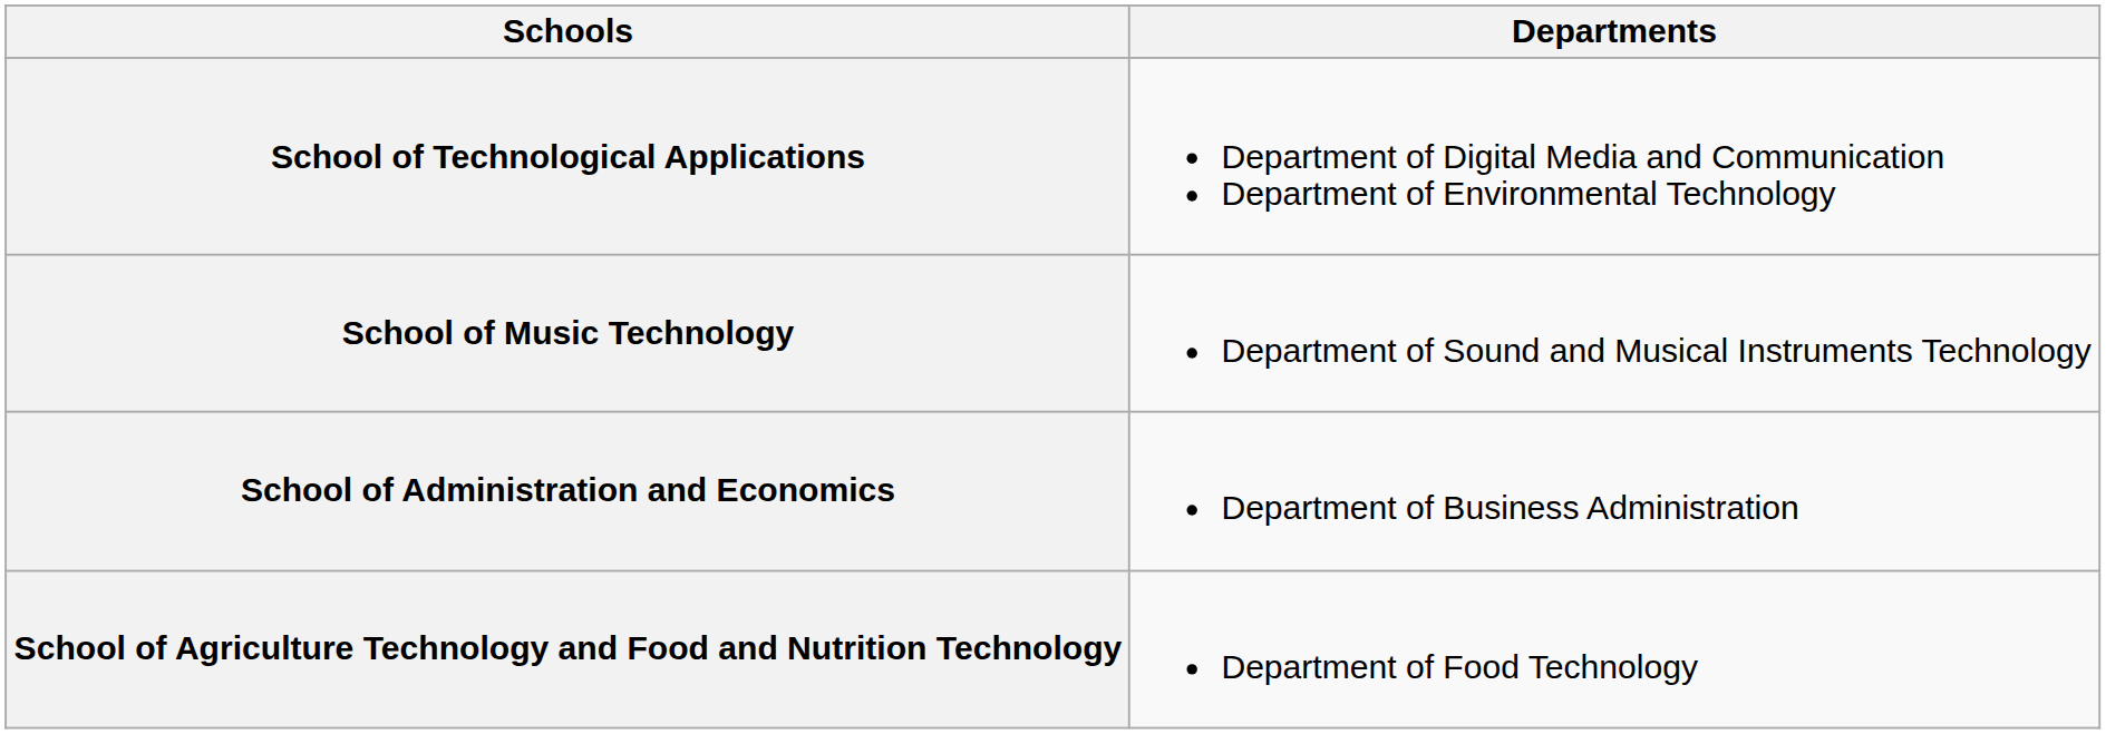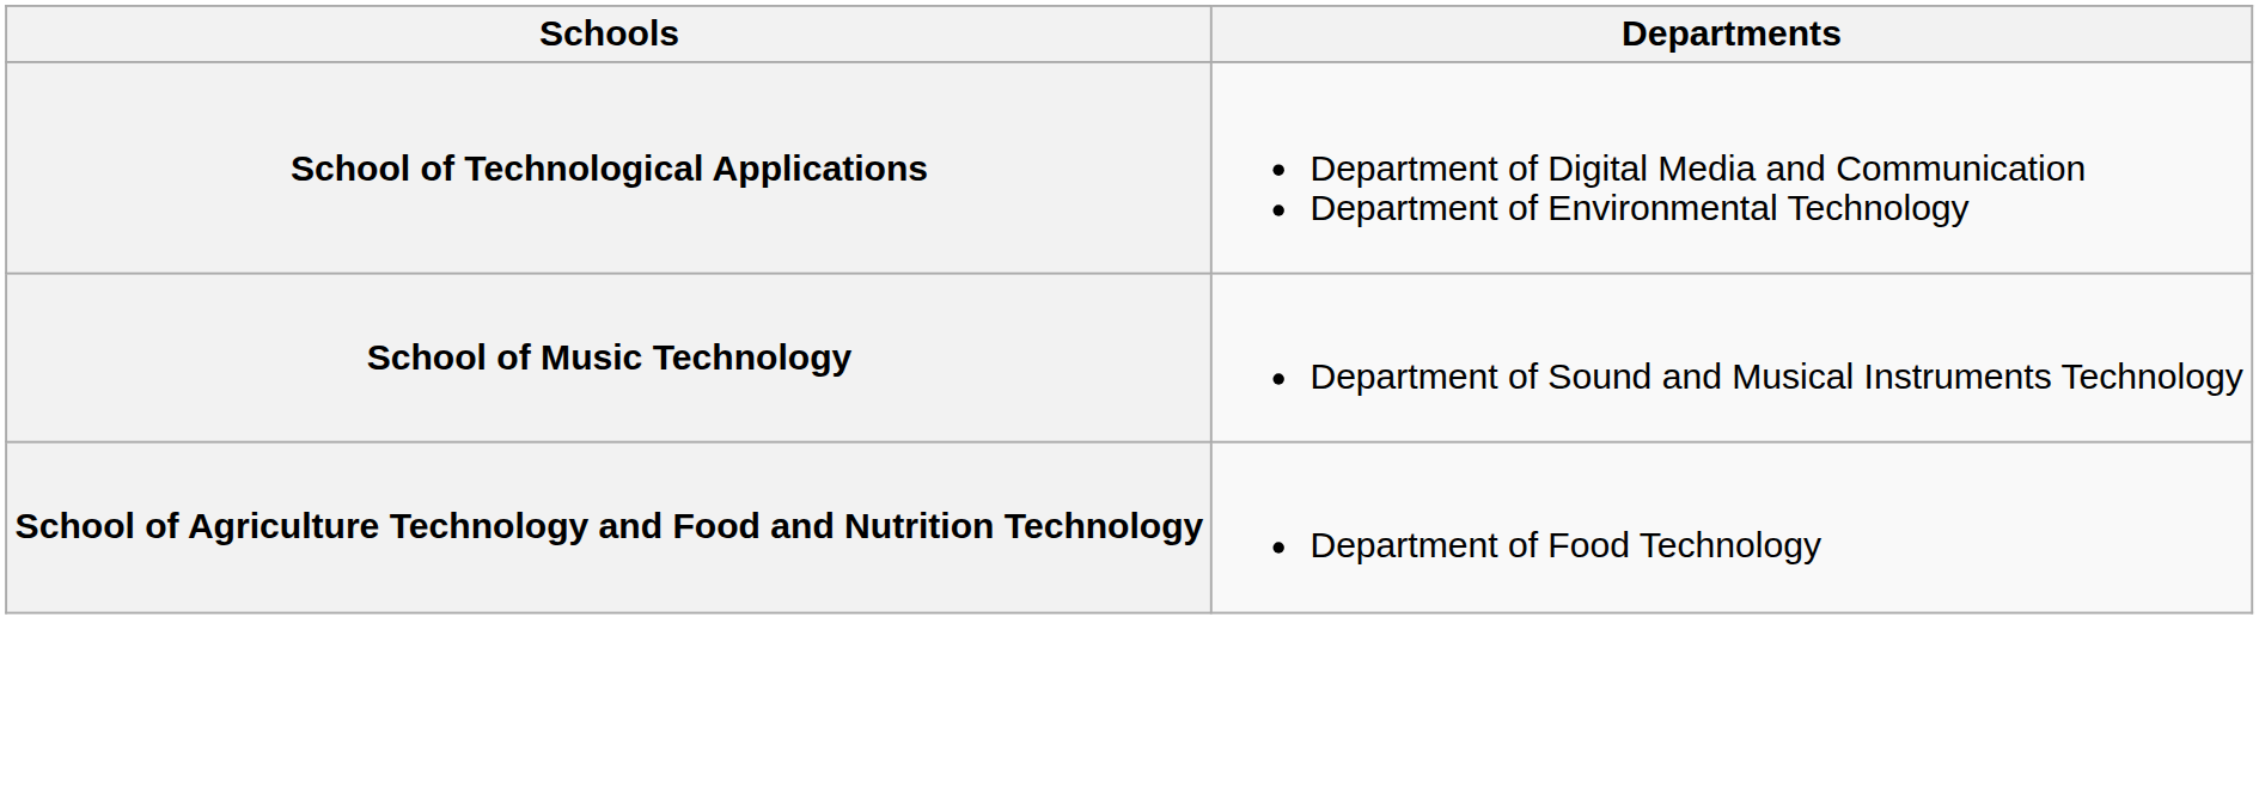- row: School of Administration and Economics | Department of Business Administration
